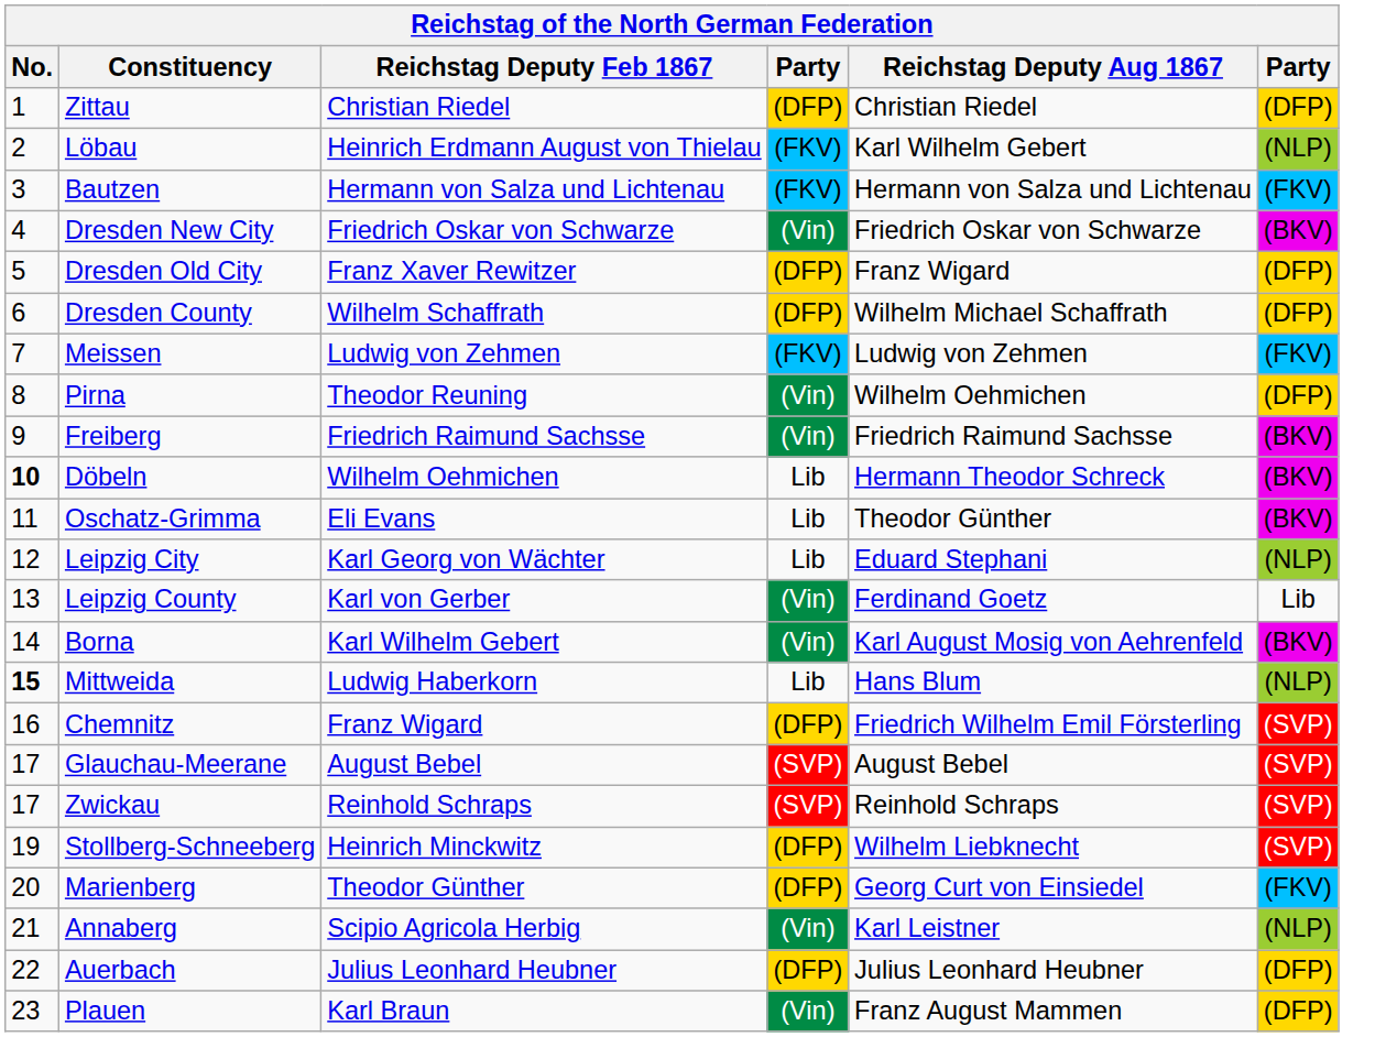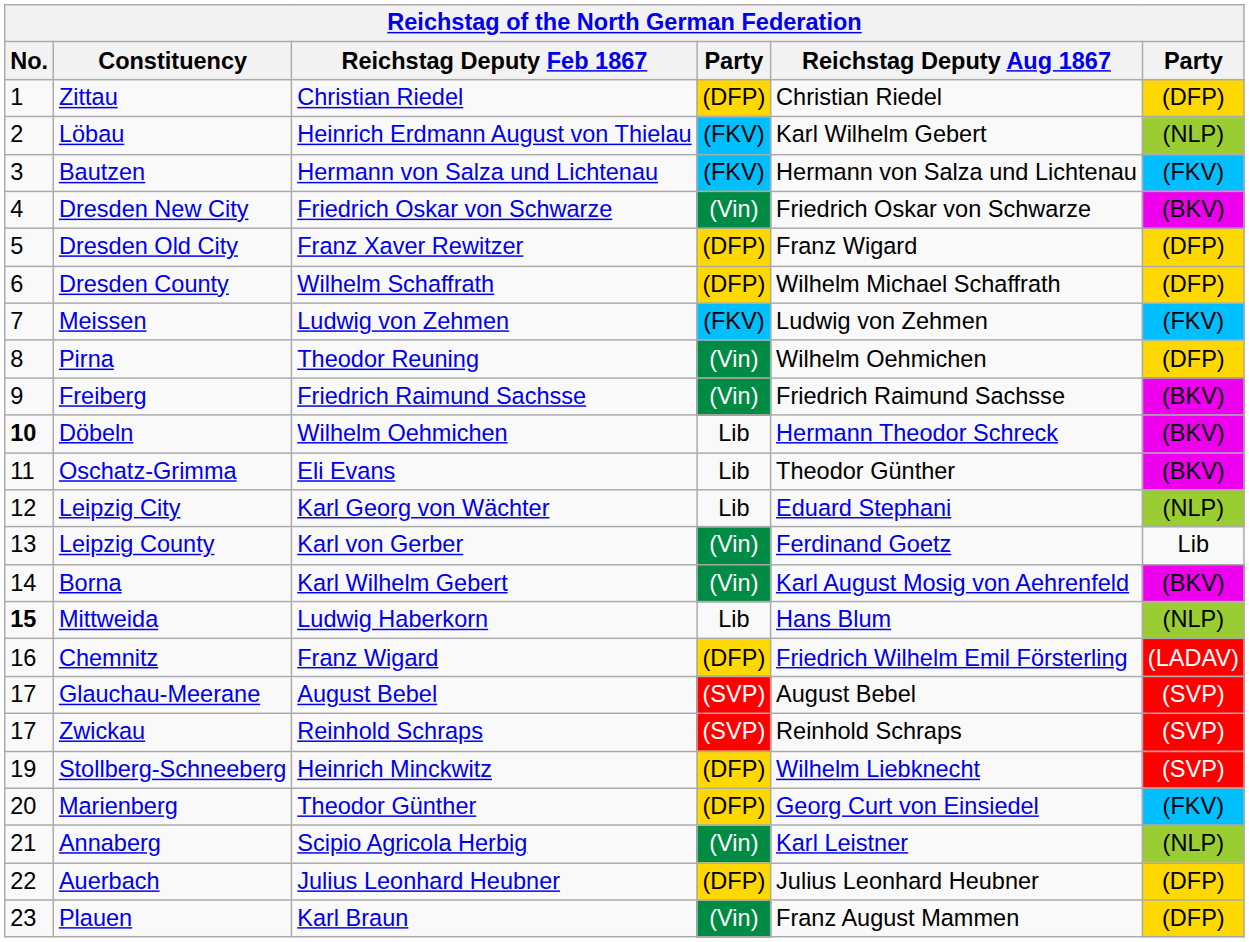Chemnitz | column 6: (SVP) -> (LADAV)
